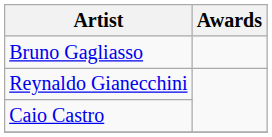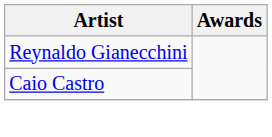- row: Bruno Gagliasso
